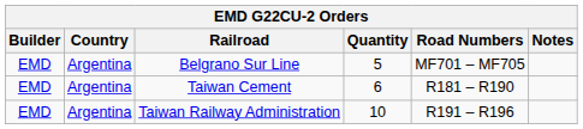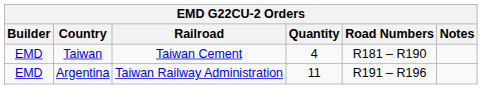- row: EMD | Argentina | Belgrano Sur Line | 5 | MF701 – MF705
Taiwan Cement | Country: Argentina -> Taiwan
Taiwan Cement | Quantity: 6 -> 4
Taiwan Railway Administration | Quantity: 10 -> 11
